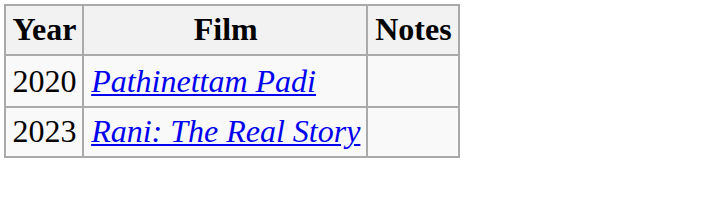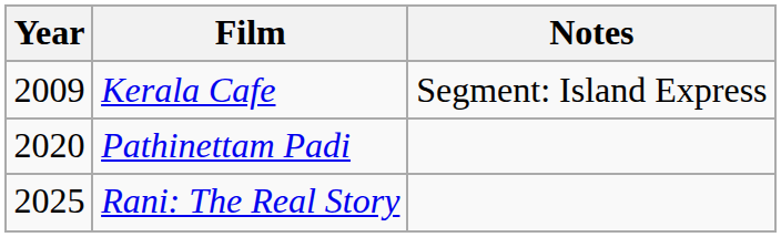+ row: 2009 | Kerala Cafe | Segment: Island Express
Rani: The Real Story | Year: 2023 -> 2025
